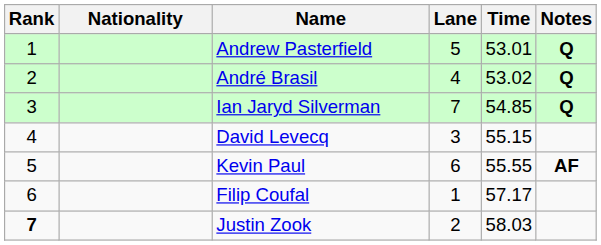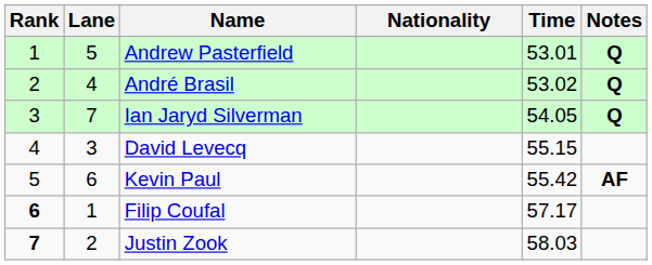columns swapped: Lane <-> Nationality
Ian Jaryd Silverman | Time: 54.85 -> 54.05
Kevin Paul | Time: 55.55 -> 55.42
Filip Coufal | Rank: normal -> bold
